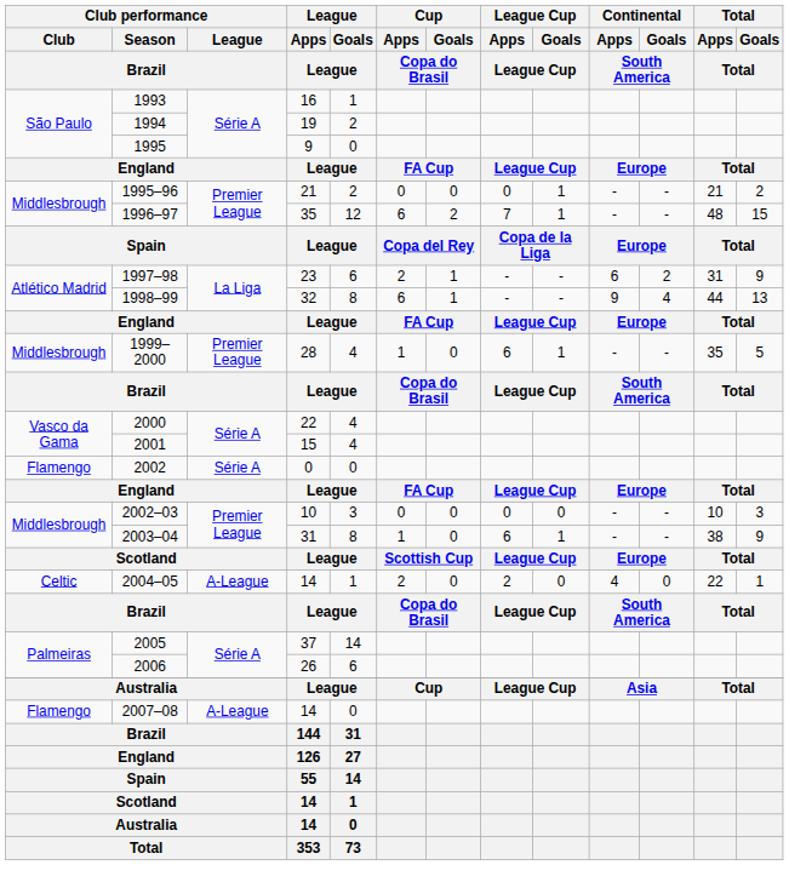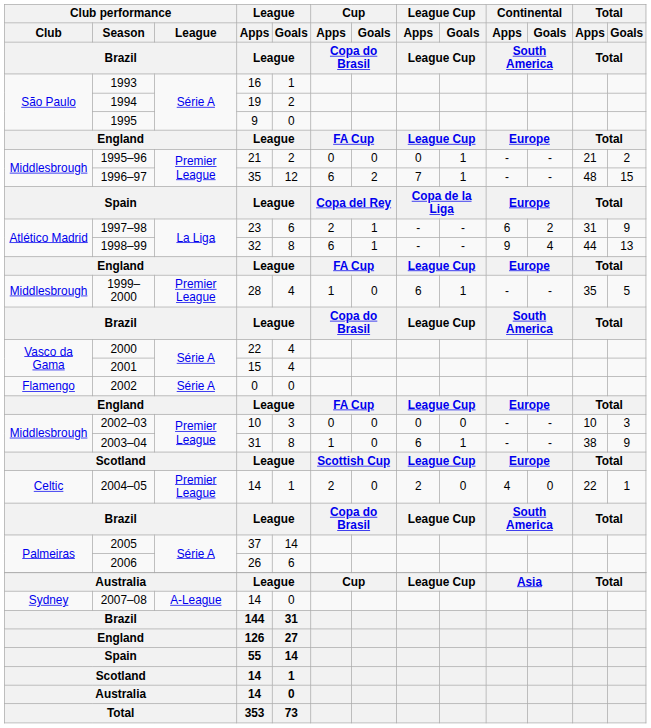2004–05 | Club performance / League / Brazil: A-League -> Premier League
2007–08 | Club performance / Club / Brazil: Flamengo -> Sydney
